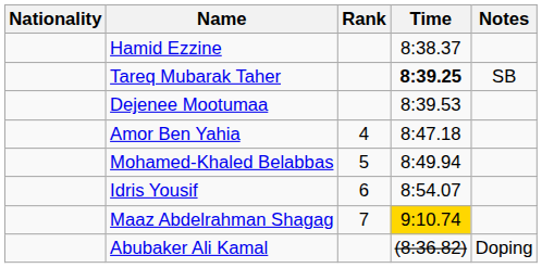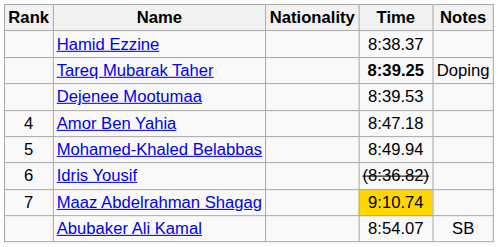columns swapped: Rank <-> Nationality
Tareq Mubarak Taher | Notes: SB -> Doping
Idris Yousif | Time: 8:54.07 -> (8:36.82)
Abubaker Ali Kamal | Time: (8:36.82) -> 8:54.07
Abubaker Ali Kamal | Notes: Doping -> SB
